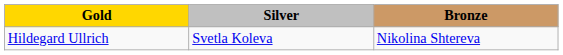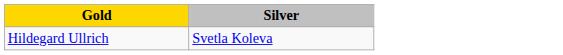- column: Bronze | Nikolina Shtereva
